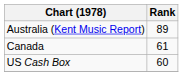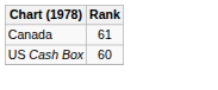- row: Australia (Kent Music Report) | 89
